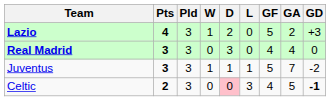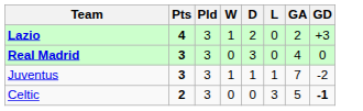- column: GF | 5 | 4 | 5 | 4
Celtic | D: pink background -> no background
